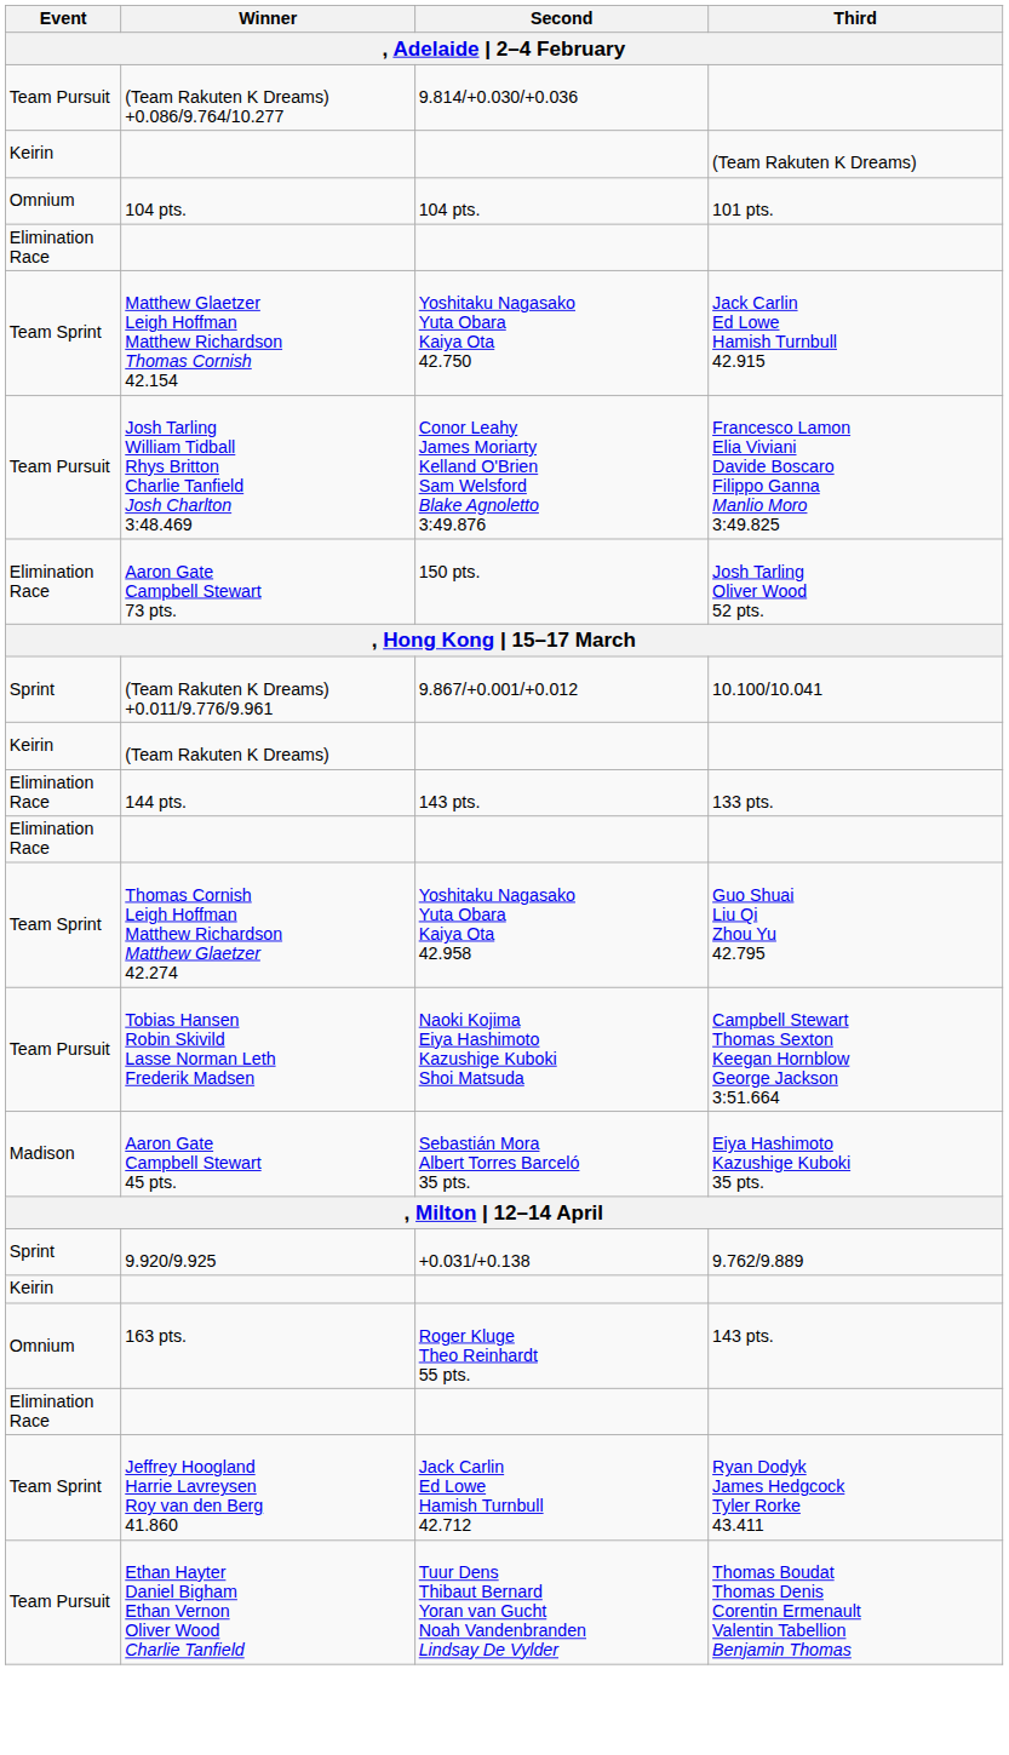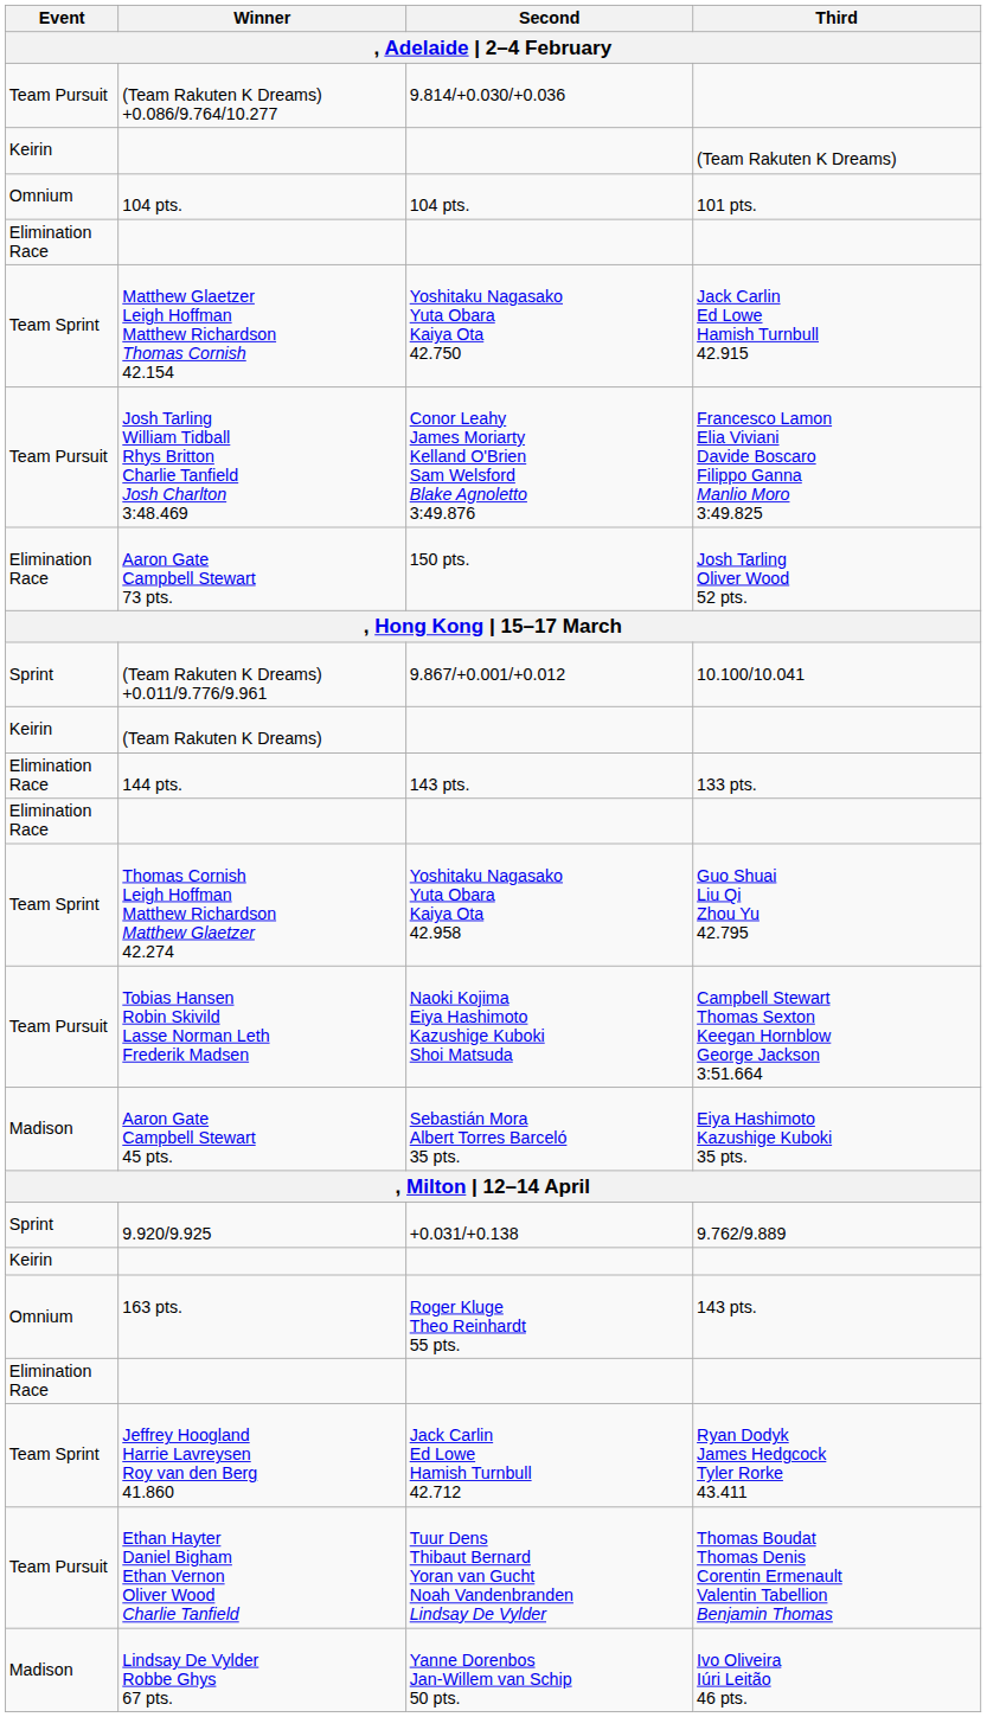+ row: Madison | Lindsay De Vylder Robbe Ghys 67 pts. | Yanne Dorenbos Jan-Willem van Schip 50 pts. | Ivo Oliveira Iúri Leitão 46 pts.
